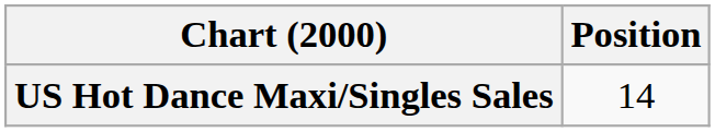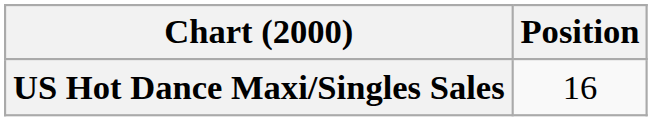US Hot Dance Maxi/Singles Sales | Position: 14 -> 16
